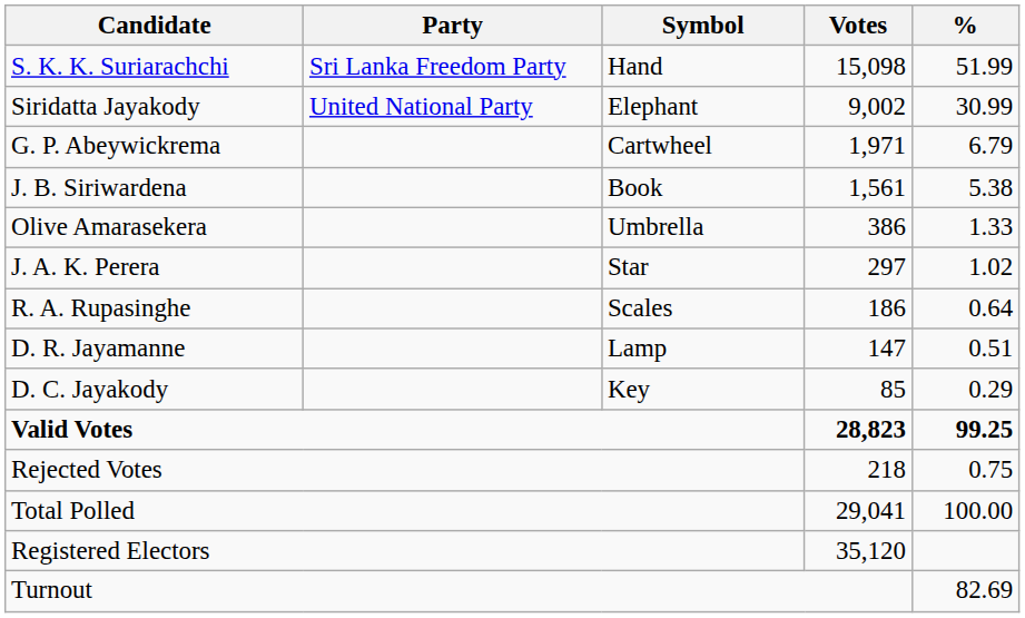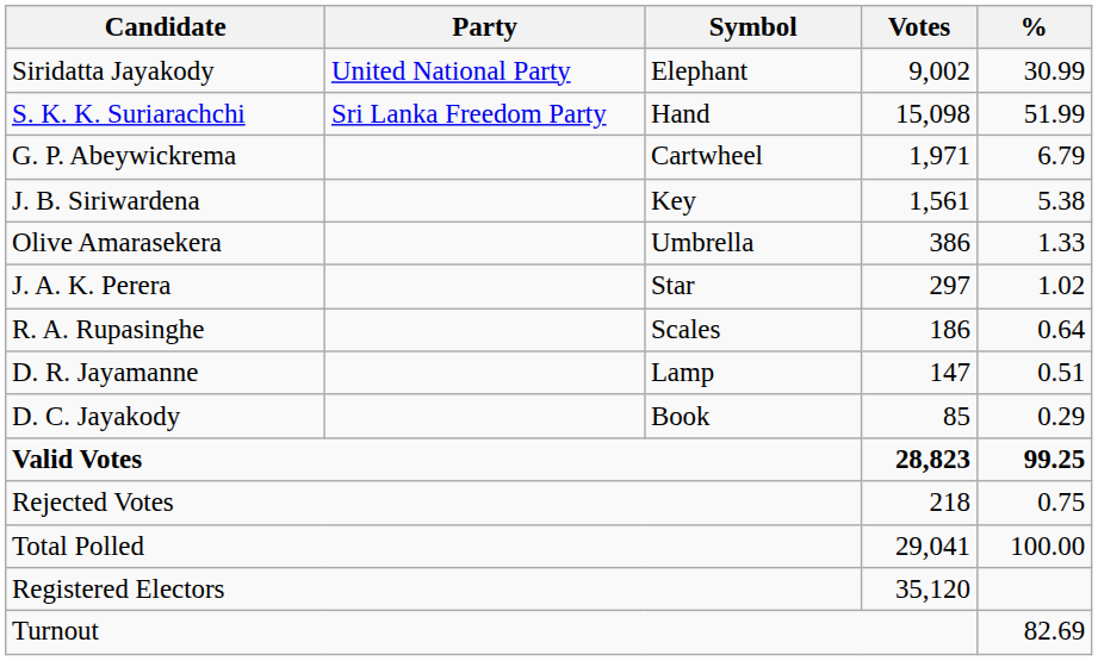rows swapped: S. K. K. Suriarachchi <-> Siridatta Jayakody
J. B. Siriwardena | Symbol: Book -> Key
D. C. Jayakody | Symbol: Key -> Book
